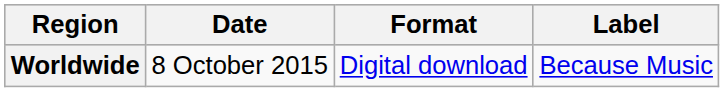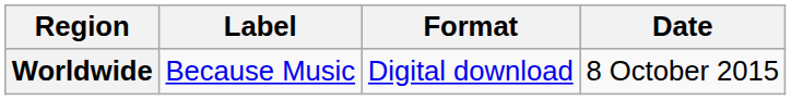columns swapped: Date <-> Label
